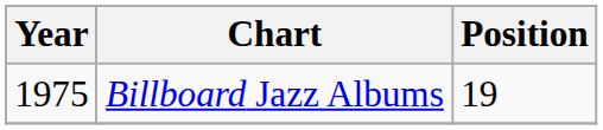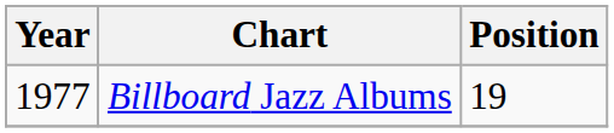Billboard Jazz Albums | Year: 1975 -> 1977
